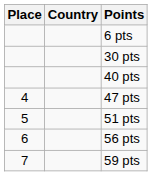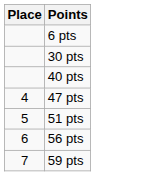- column: Country
